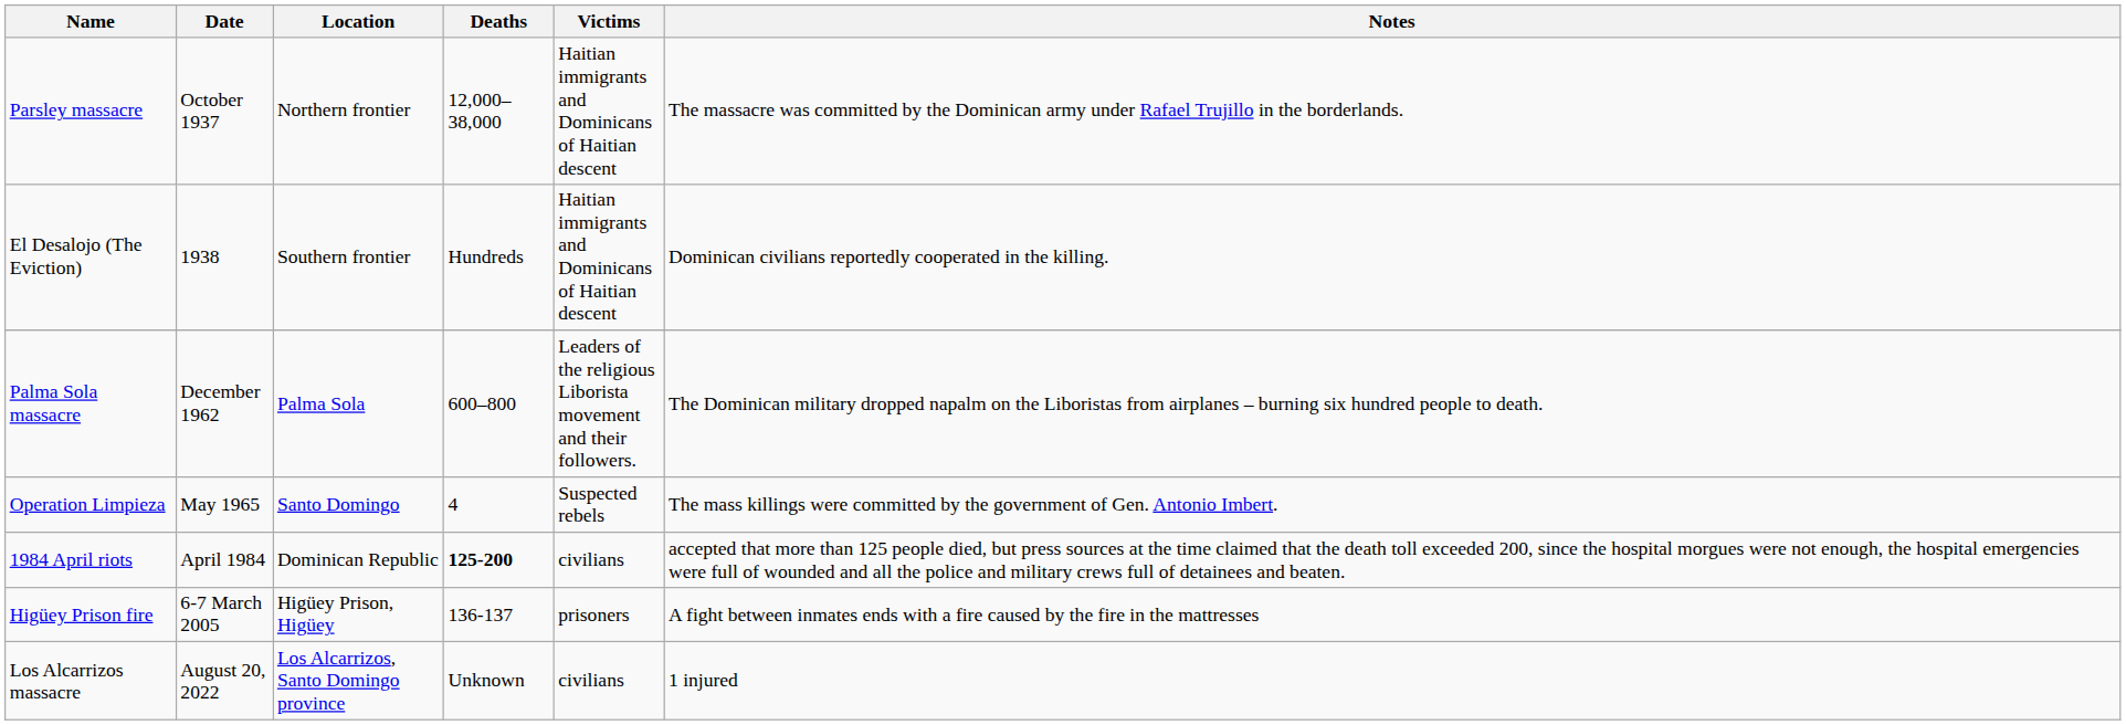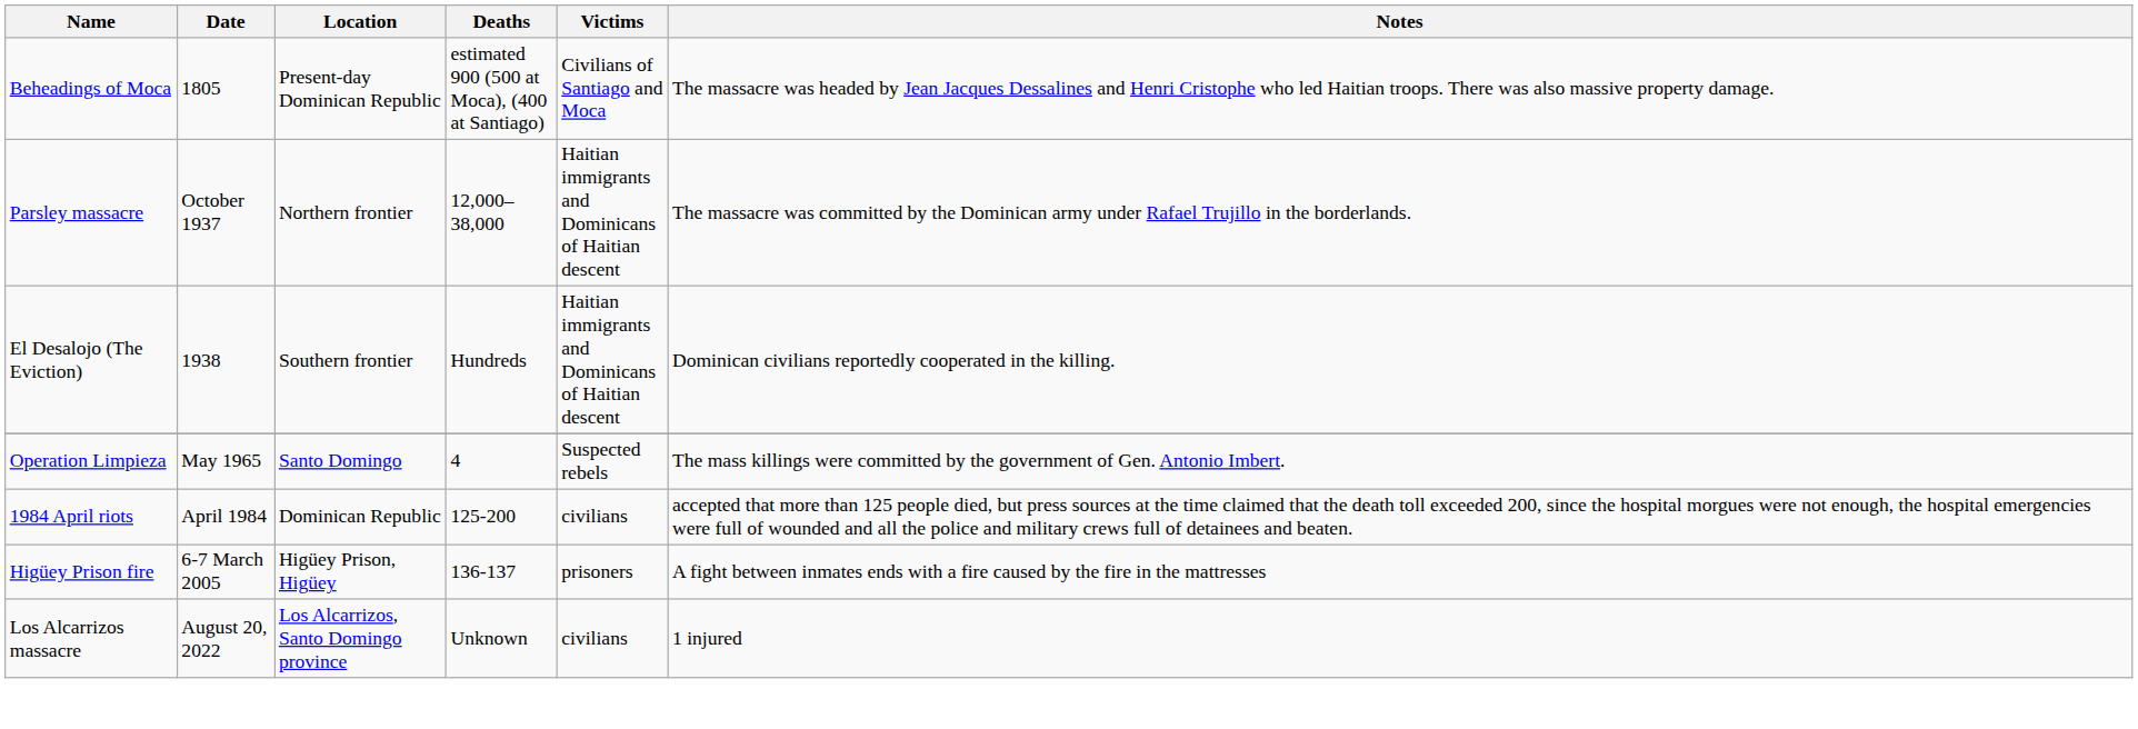+ row: Beheadings of Moca | 1805 | Present-day Dominican Republic | estimated 900 (500 at Moca), (400 at Santiago) | Civilians of Santiago and Moca | The massacre was headed by Jean Jacques Dessalines and Henri Cristophe who led Haitian troops. There was also massive property damage.
- row: Palma Sola massacre | December 1962 | Palma Sola | 600–800 | Leaders of the religious Liborista movement and their followers. | The Dominican military dropped napalm on the Liboristas from airplanes – burning six hundred people to death.
1984 April riots | Deaths: bold -> normal
